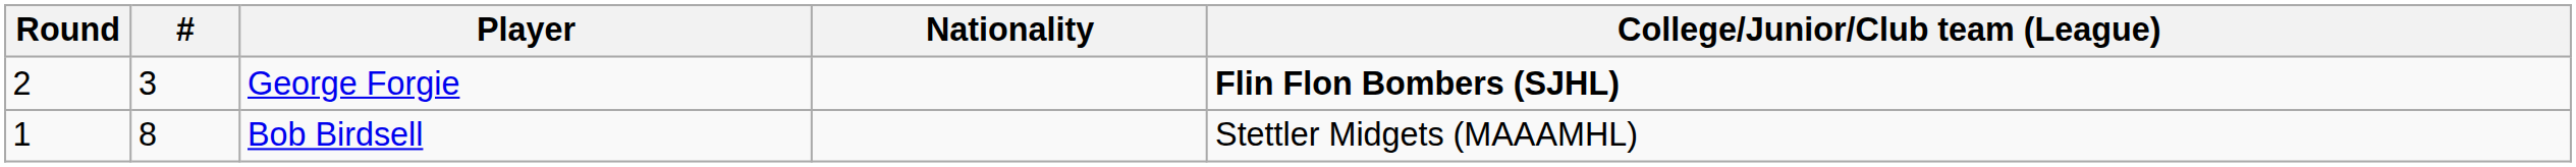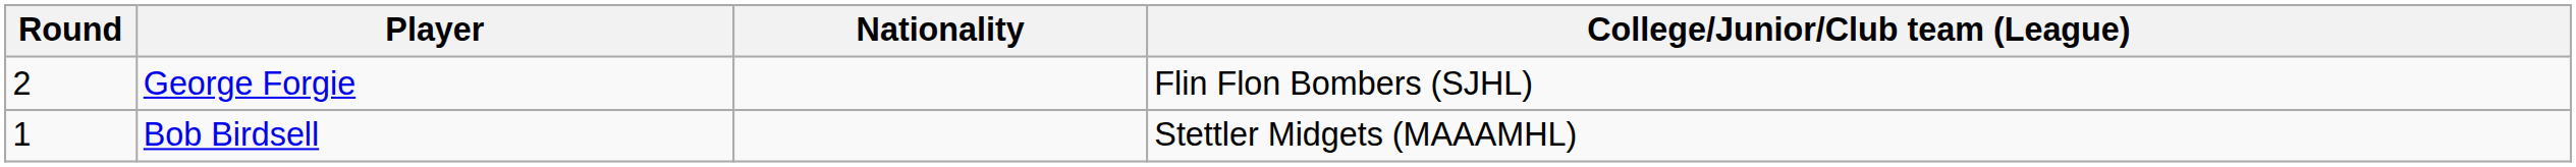- column: # | 3 | 8
George Forgie | College/Junior/Club team (League): bold -> normal
